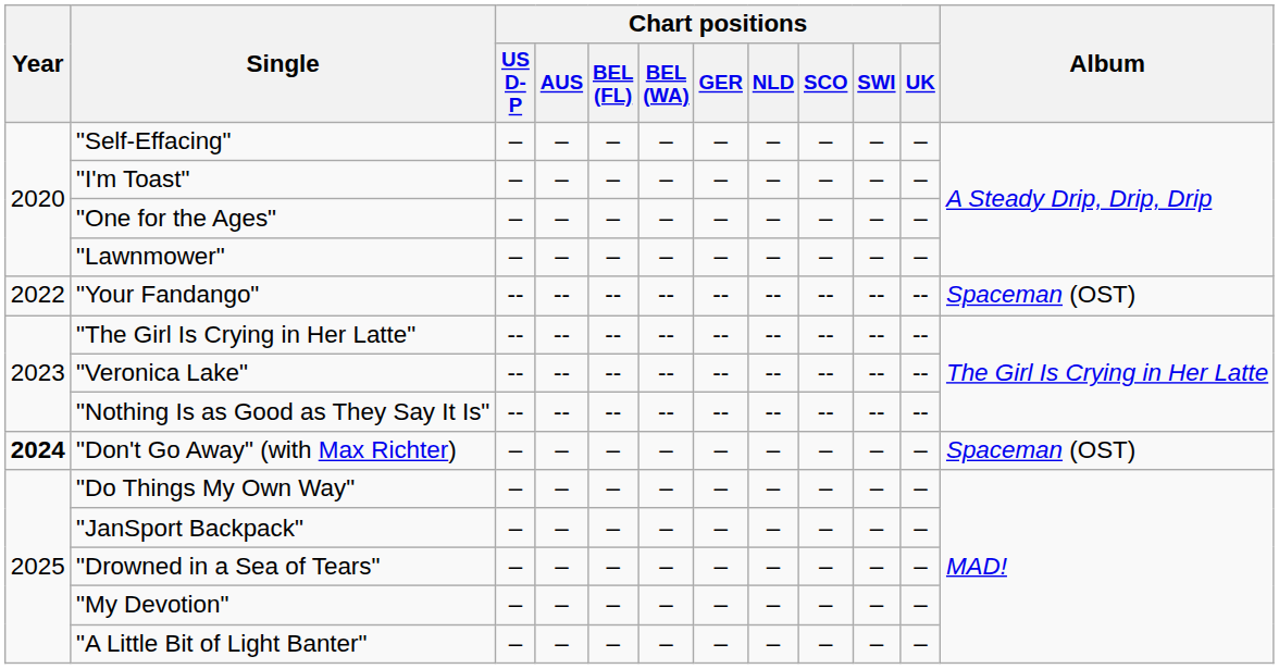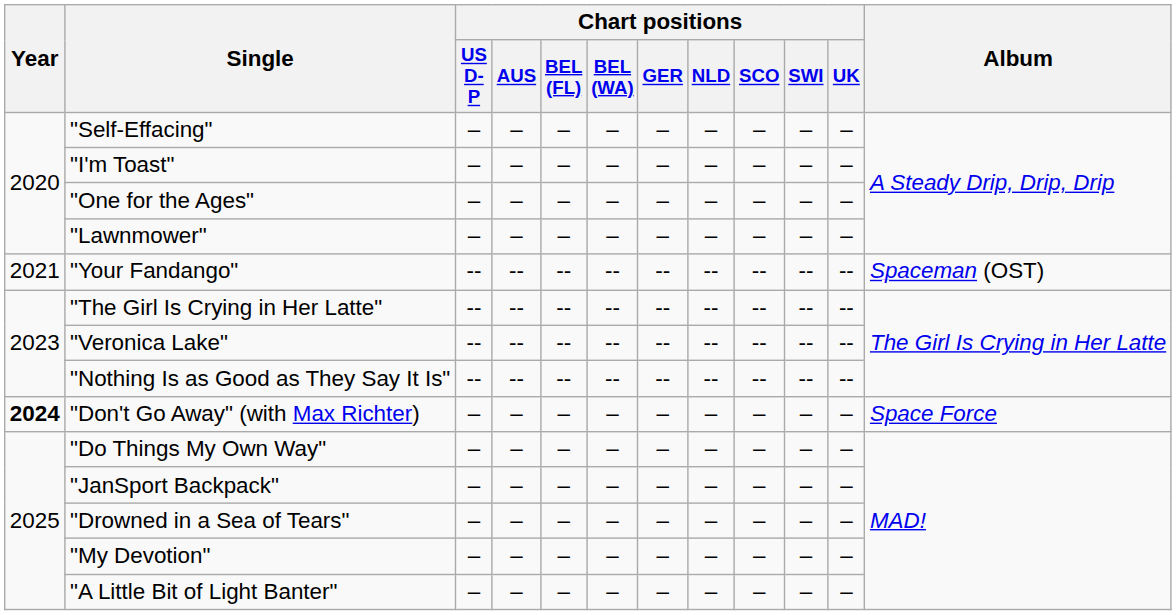"Your Fandango" | Year: 2022 -> 2021
"Don't Go Away" (with Max Richter) | Album: Spaceman (OST) -> Space Force
